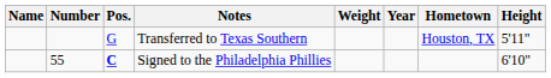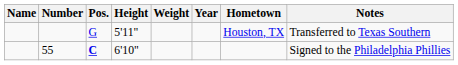columns swapped: Height <-> Notes
